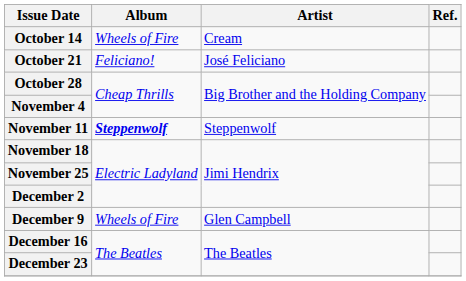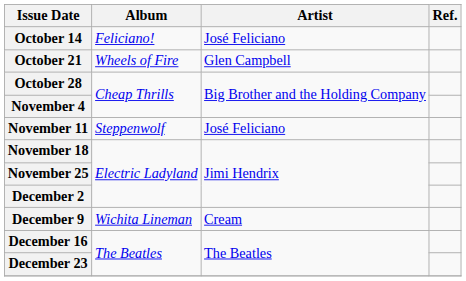October 14 | Album: Wheels of Fire -> Feliciano!
October 14 | Artist: Cream -> José Feliciano
October 21 | Album: Feliciano! -> Wheels of Fire
October 21 | Artist: José Feliciano -> Glen Campbell
November 11 | Album: bold -> normal
November 11 | Artist: Steppenwolf -> José Feliciano
December 9 | Album: Wheels of Fire -> Wichita Lineman
December 9 | Artist: Glen Campbell -> Cream
